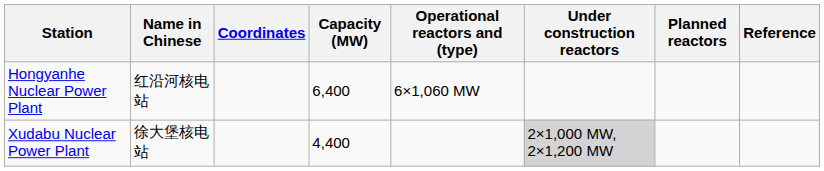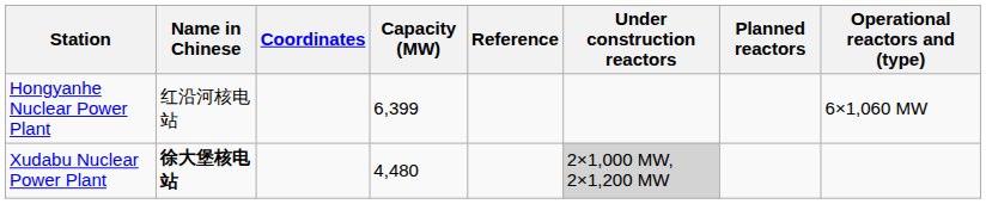columns swapped: Operational reactors and (type) <-> Reference
Hongyanhe Nuclear Power Plant | Capacity (MW): 6,400 -> 6,399
Xudabu Nuclear Power Plant | Name in Chinese: normal -> bold
Xudabu Nuclear Power Plant | Capacity (MW): 4,400 -> 4,480
